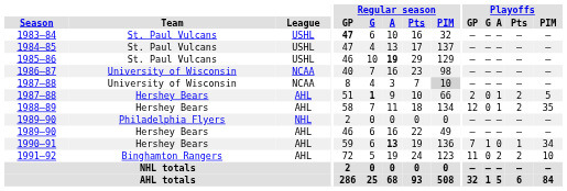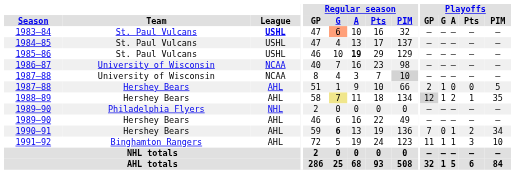1983–84 | League: normal -> bold
1983–84 | Regular season / GP: bold -> normal
1983–84 | Regular season / G: no background -> lightsalmon background
1987–88 / Hershey Bears | Regular season / G: bold -> normal
1987–88 / Hershey Bears | Playoffs / G: 0 -> 1
1987–88 / Hershey Bears | Playoffs / A: 1 -> 0
1987–88 / Hershey Bears | Playoffs / Pts: 2 -> 0
1988–89 | Regular season / G: no background -> khaki background
1988–89 | Playoffs / GP: no background -> lightgrey background
1988–89 | Playoffs / G: 0 -> 1
1988–89 | Playoffs / A: 1 -> 2
1988–89 | Playoffs / Pts: 2 -> 1
1990–91 | Regular season / G: normal -> bold
1990–91 | Regular season / A: bold -> normal
1990–91 | Playoffs / G: 1 -> 0
1990–91 | Playoffs / A: 0 -> 1
1990–91 | Playoffs / Pts: 1 -> 2
1991–92 | Playoffs / G: 0 -> 1
1991–92 | Playoffs / A: 2 -> 1
1991–92 | Playoffs / Pts: 2 -> 3
